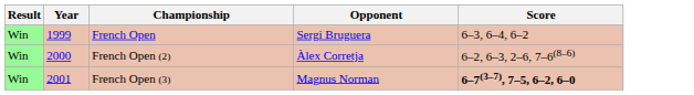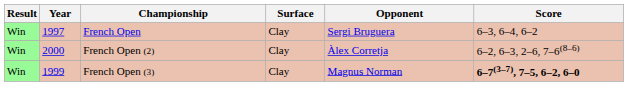+ column: Surface | Clay | Clay | Clay
French Open | Year: 1999 -> 1997
French Open (3) | Year: 2001 -> 1999
